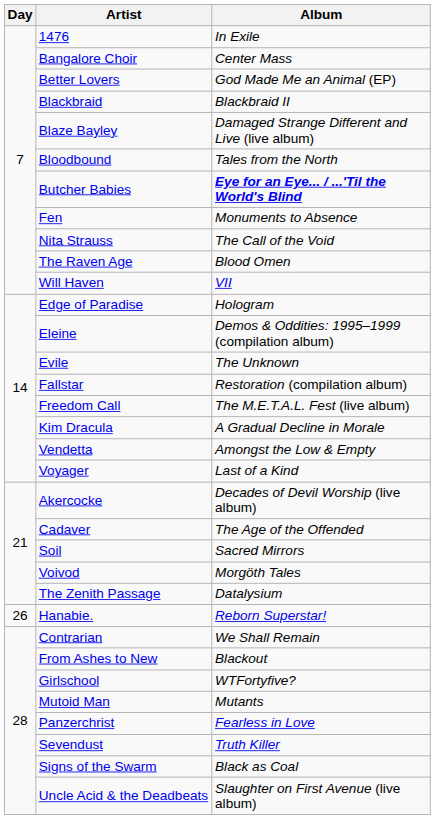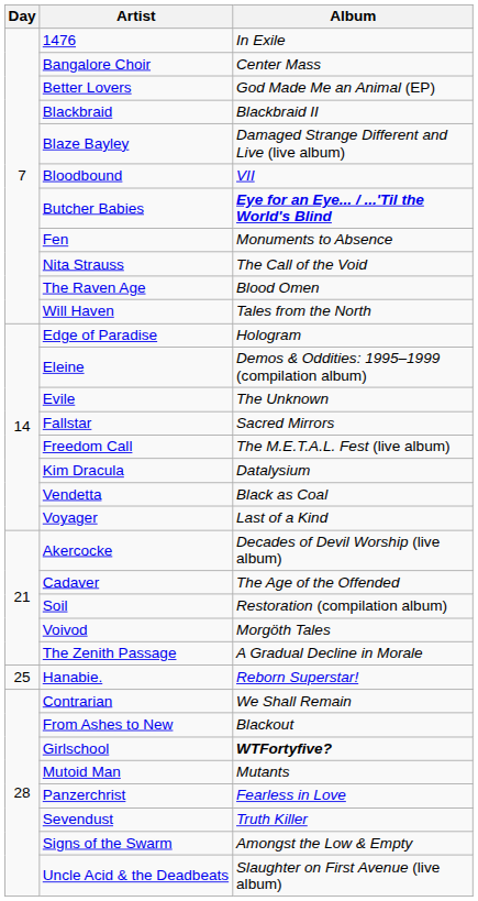Bloodbound | Album: Tales from the North -> VII
Will Haven | Album: VII -> Tales from the North
Fallstar | Album: Restoration (compilation album) -> Sacred Mirrors
Kim Dracula | Album: A Gradual Decline in Morale -> Datalysium
Vendetta | Album: Amongst the Low & Empty -> Black as Coal
Soil | Album: Sacred Mirrors -> Restoration (compilation album)
The Zenith Passage | Album: Datalysium -> A Gradual Decline in Morale
Hanabie. | Day: 26 -> 25
Girlschool | Album: normal -> bold
Signs of the Swarm | Album: Black as Coal -> Amongst the Low & Empty
